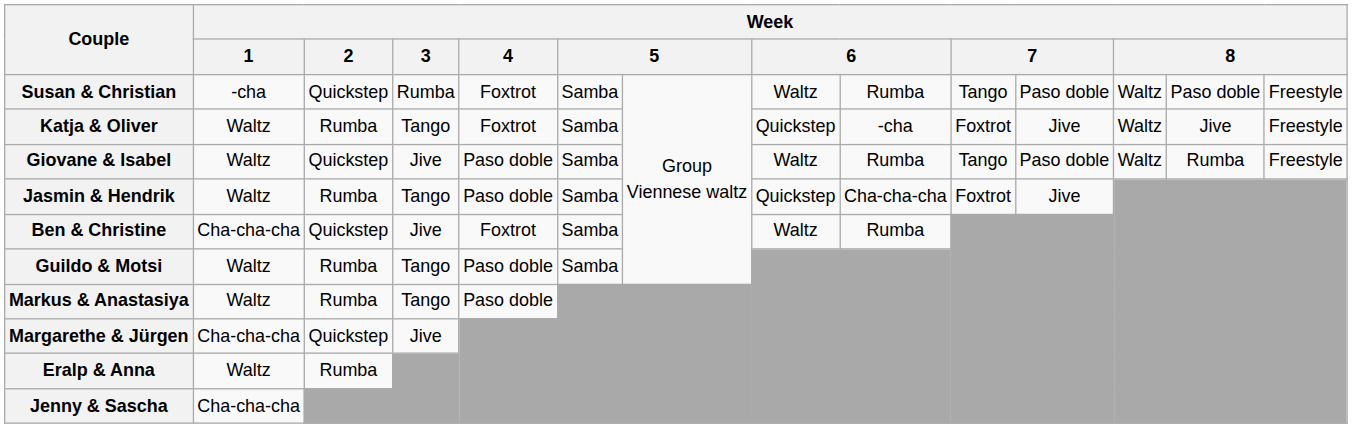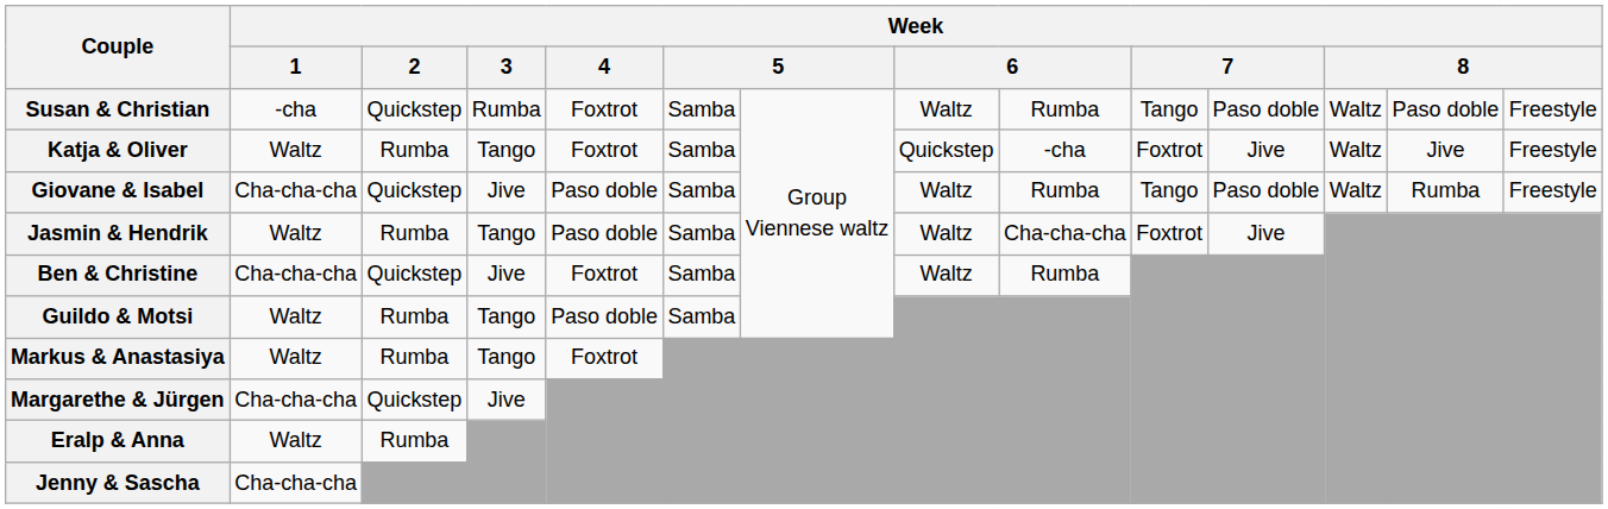Giovane & Isabel | Week / 1: Waltz -> Cha-cha-cha
Jasmin & Hendrik | column 8: Quickstep -> Waltz
Markus & Anastasiya | Week / 4: Paso doble -> Foxtrot
